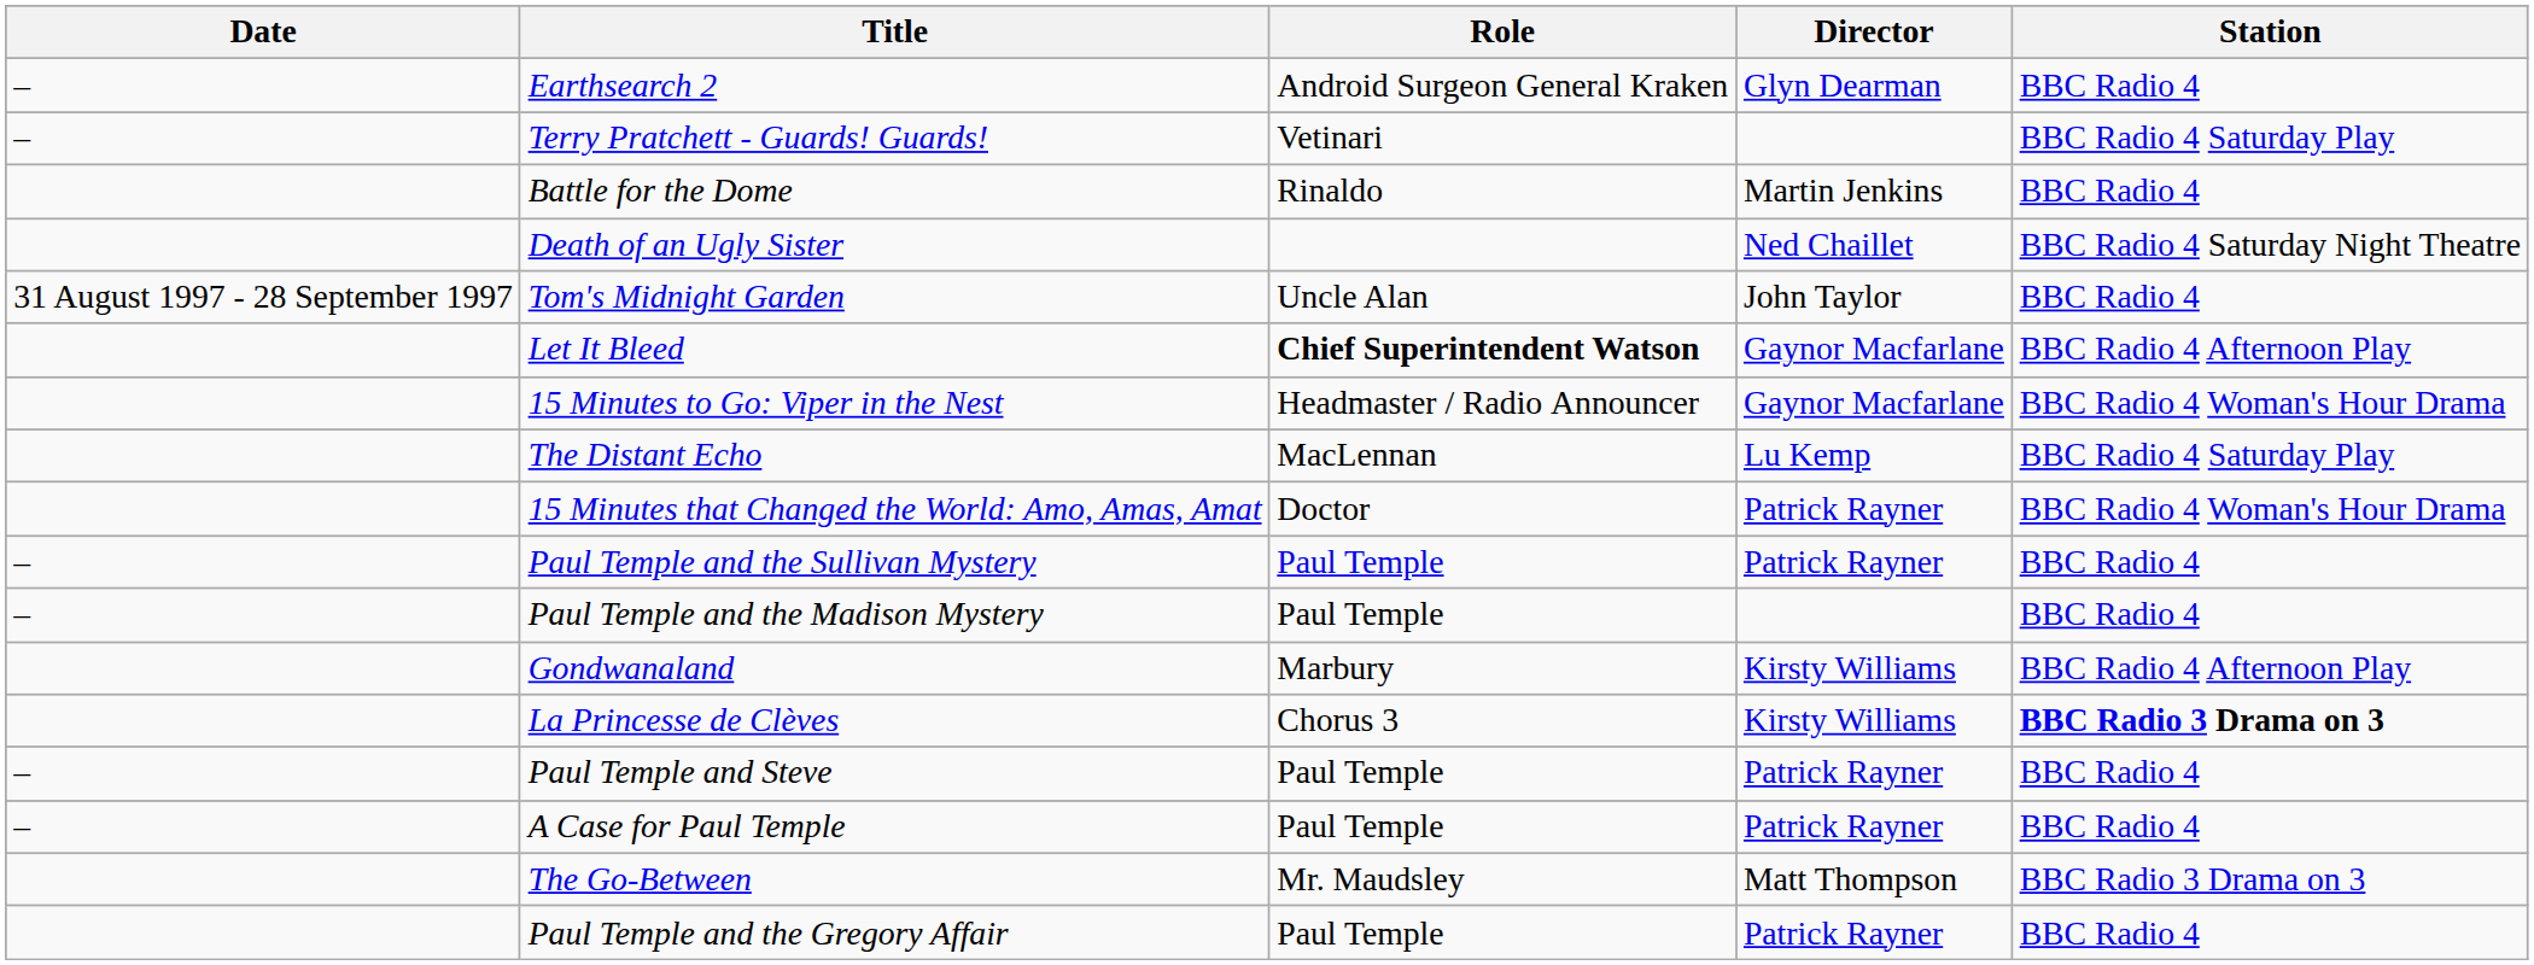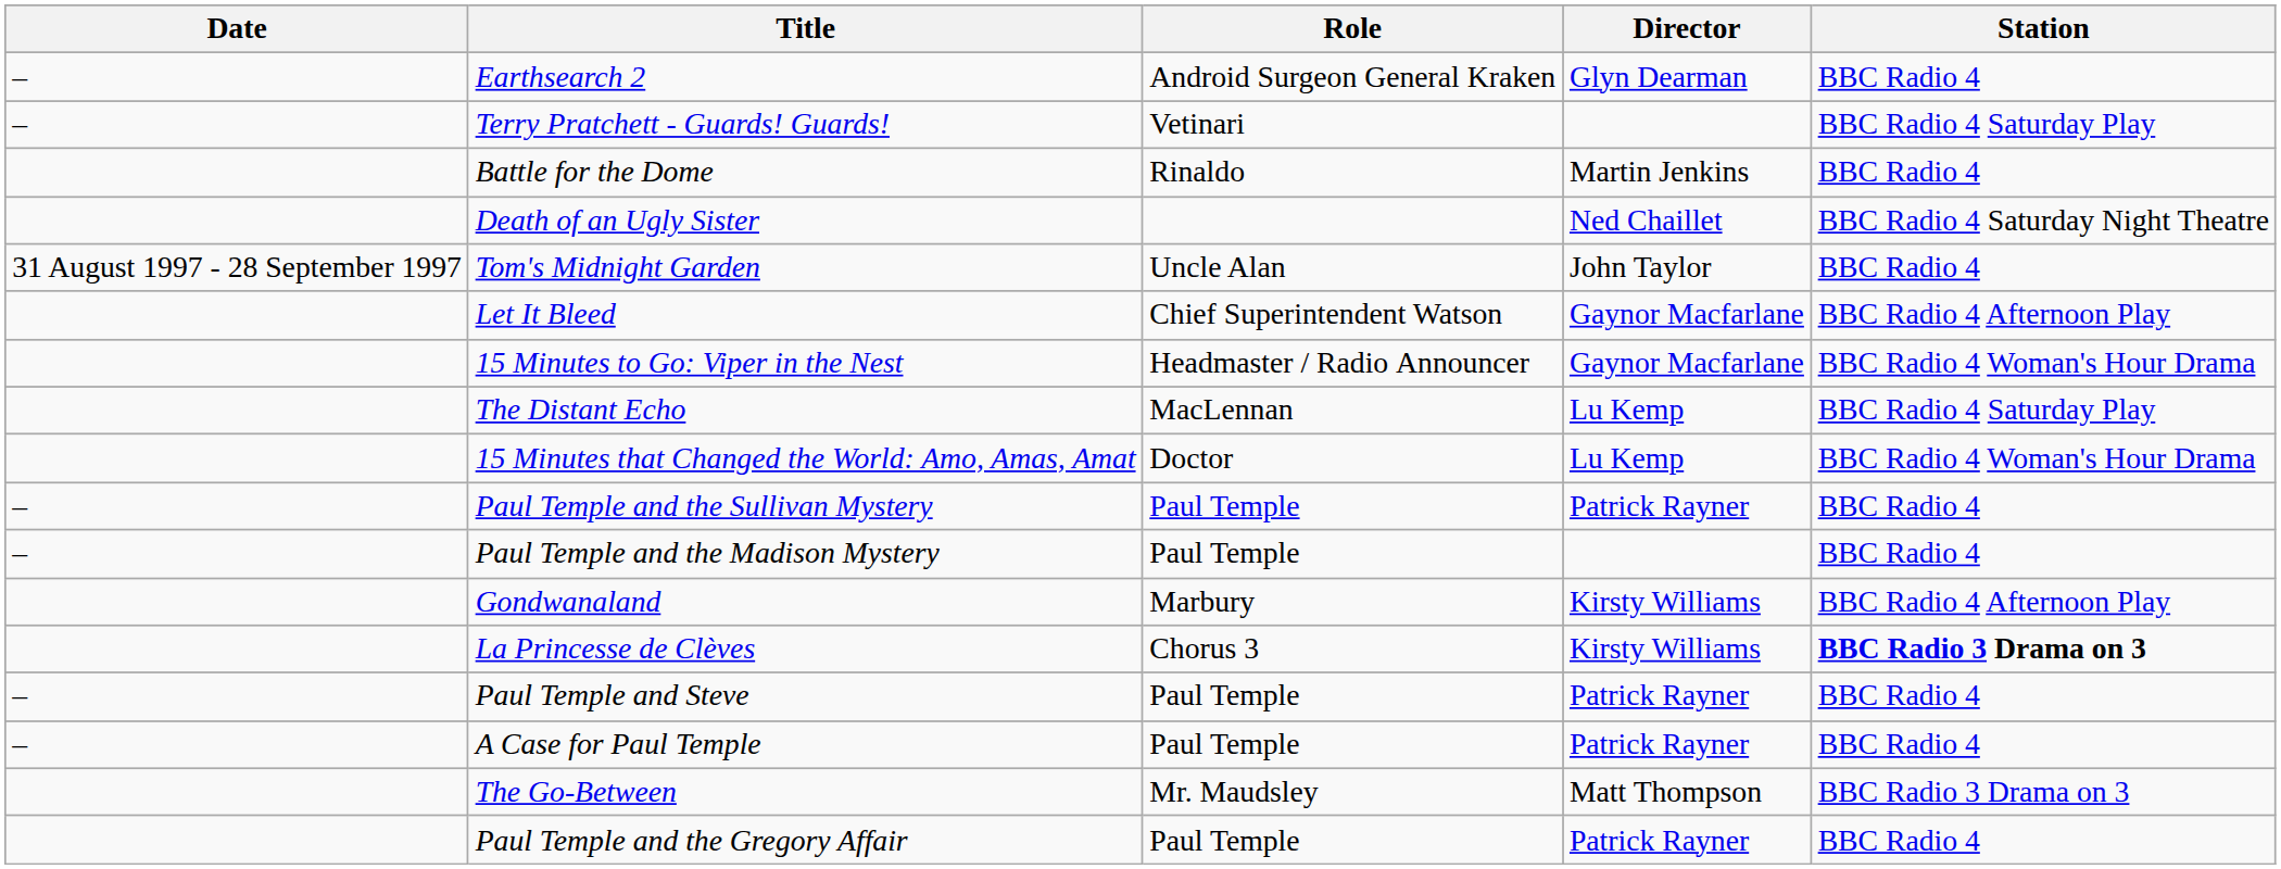Let It Bleed | Role: bold -> normal
15 Minutes that Changed the World: Amo, Amas, Amat | Director: Patrick Rayner -> Lu Kemp
